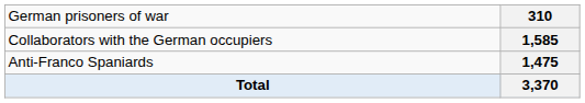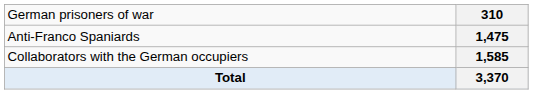rows swapped: 1,475 <-> 1,585
